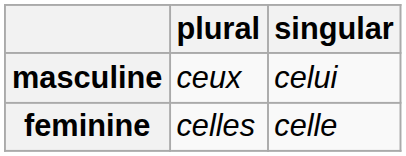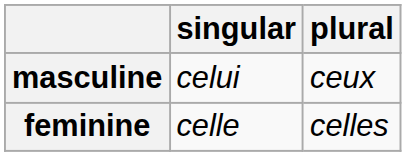columns swapped: singular <-> plural
